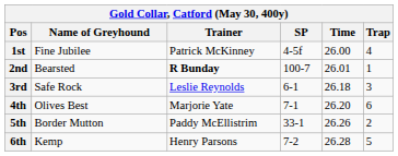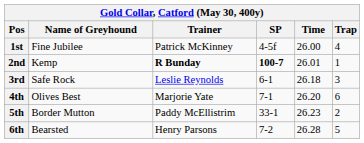2nd | Name of Greyhound: Bearsted -> Kemp
2nd | SP: normal -> bold
5th | Time: 26.26 -> 26.23
6th | Name of Greyhound: Kemp -> Bearsted
